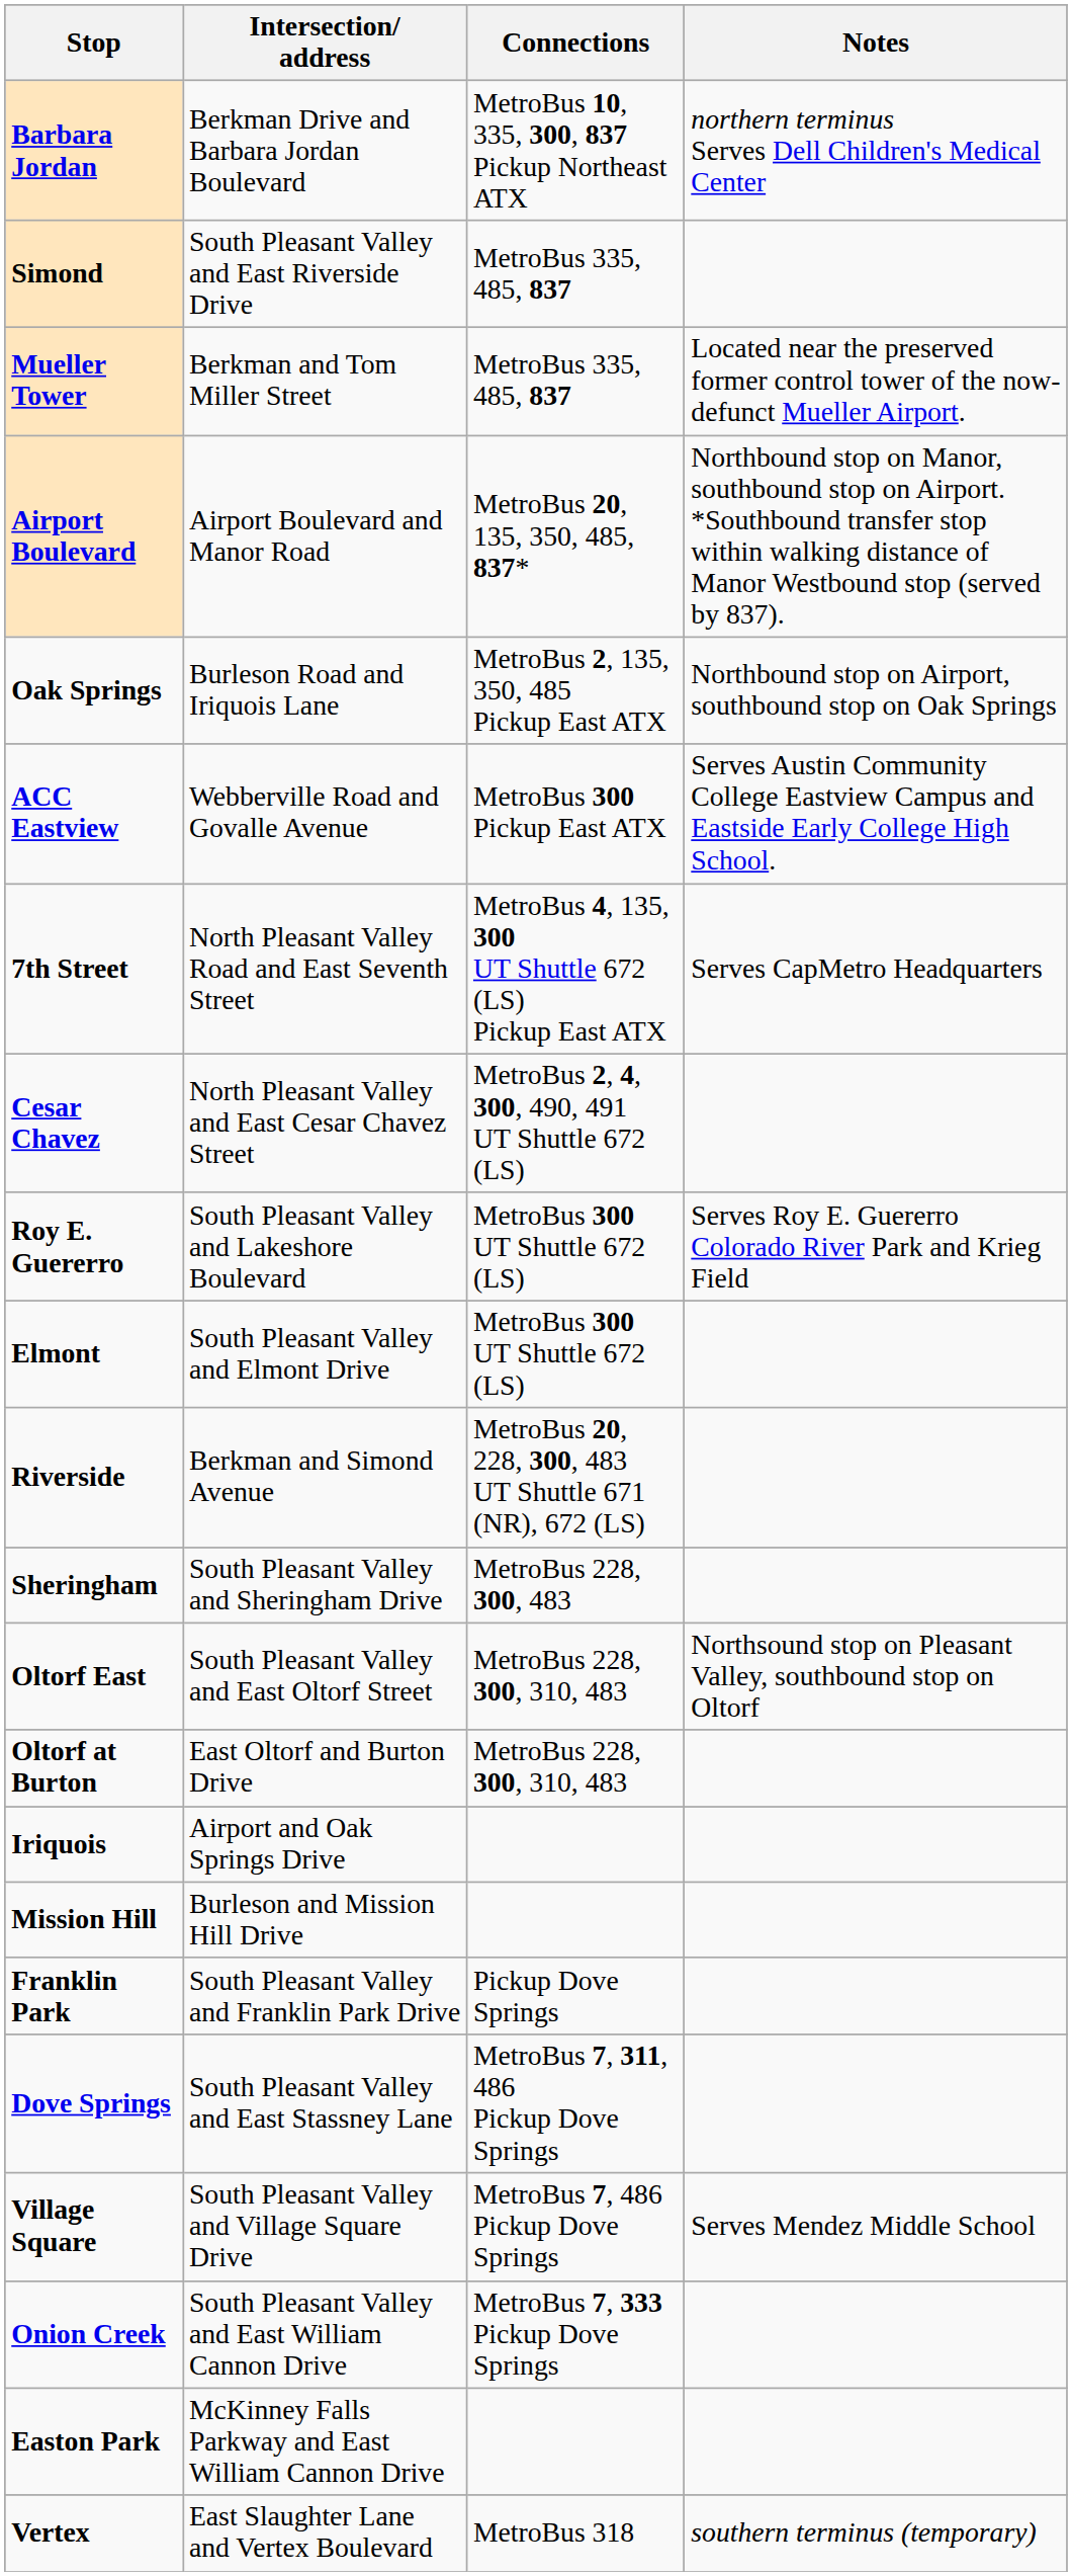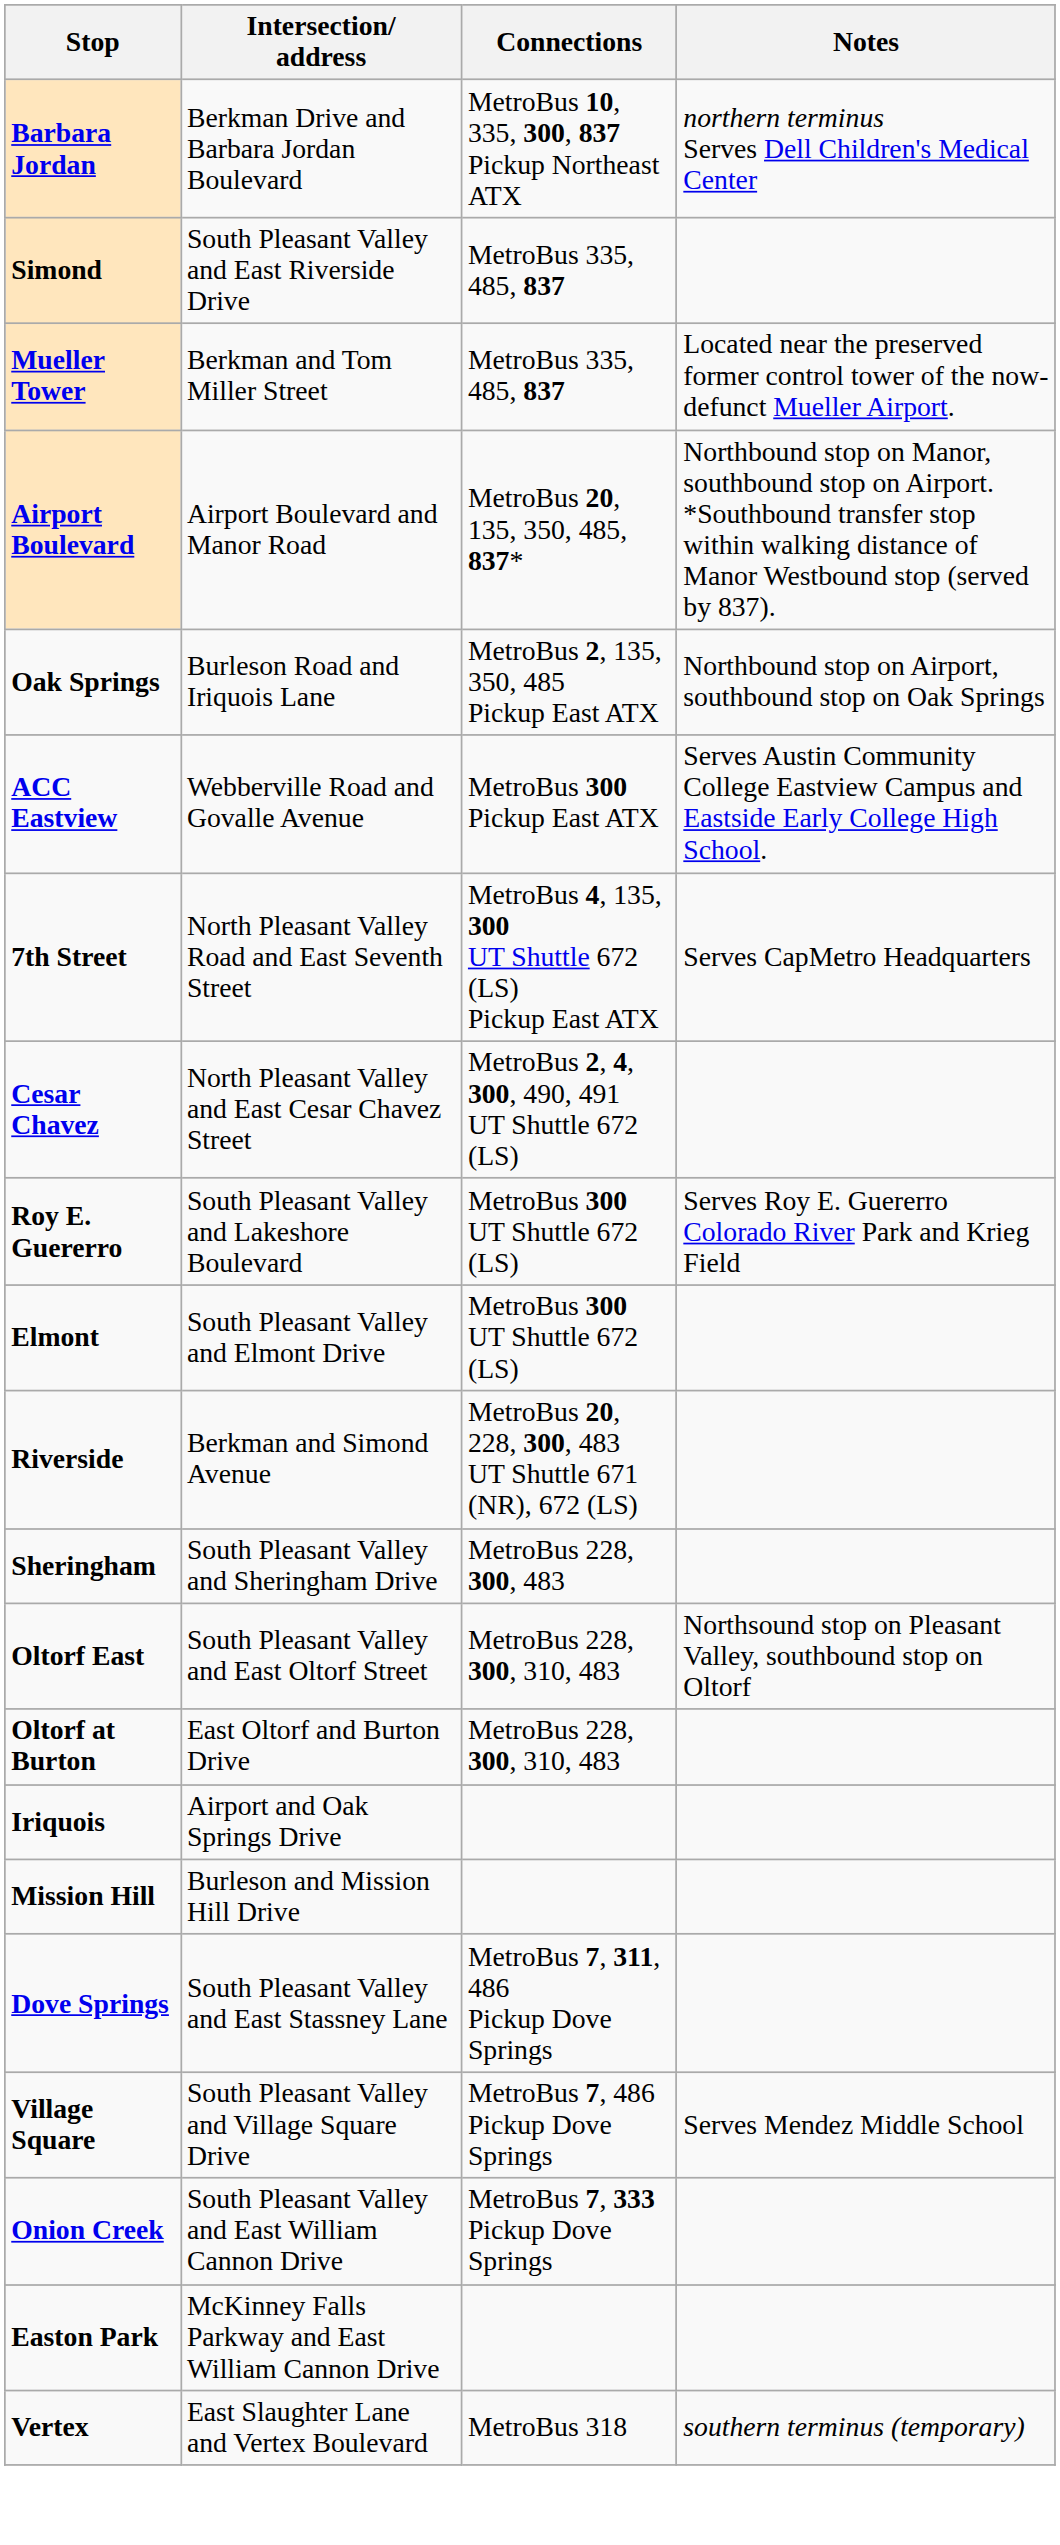- row: Franklin Park | South Pleasant Valley and Franklin Park Drive | Pickup Dove Springs
